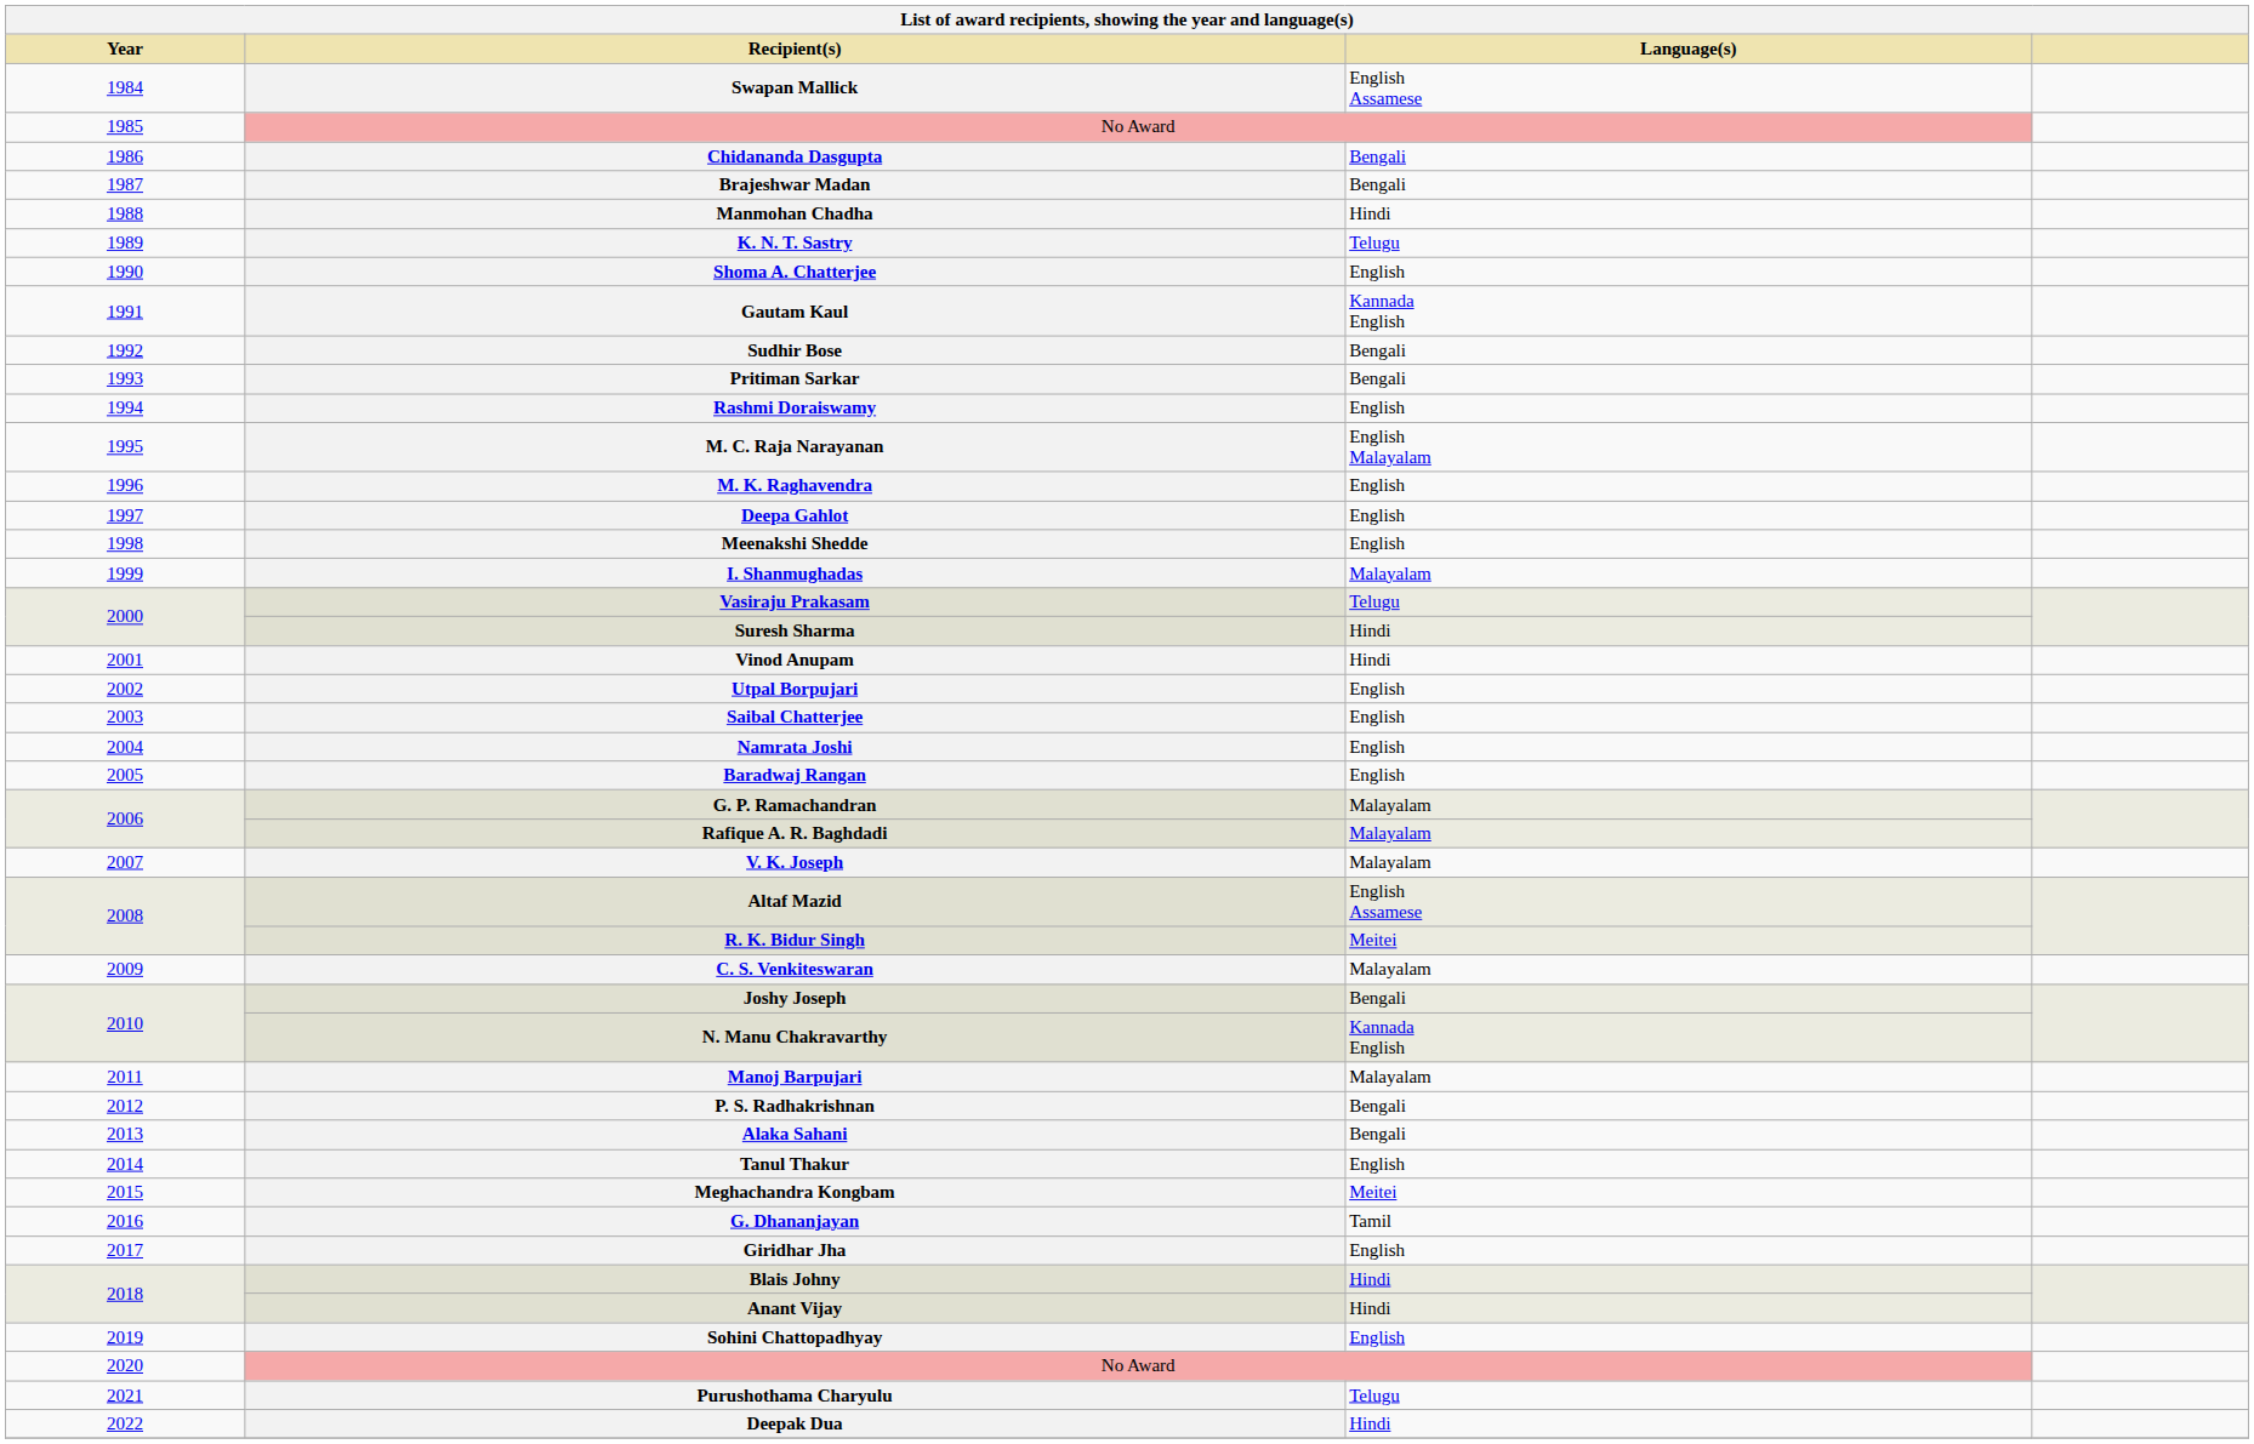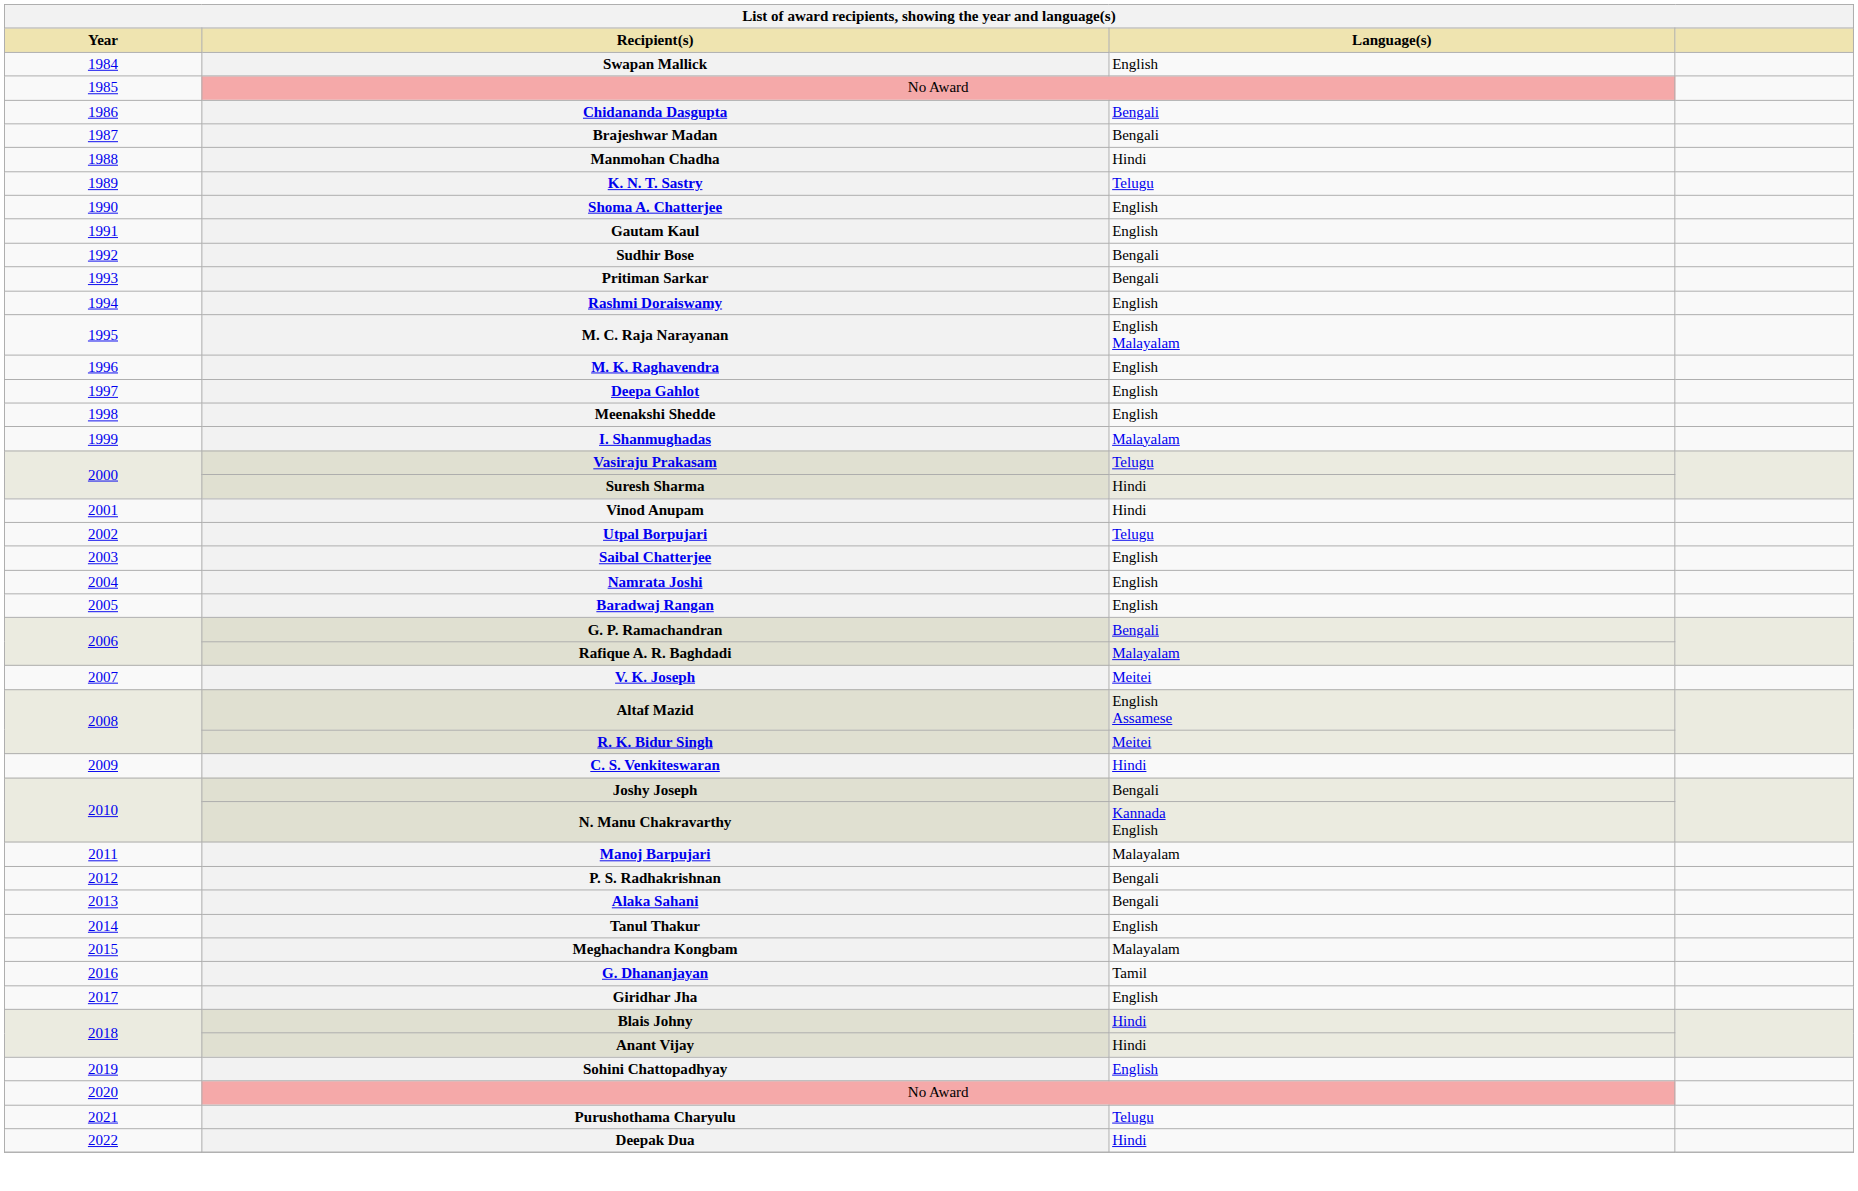Swapan Mallick | Language(s): English Assamese -> English
Gautam Kaul | Language(s): Kannada English -> English
Utpal Borpujari | Language(s): English -> Telugu
G. P. Ramachandran | Language(s): Malayalam -> Bengali
V. K. Joseph | Language(s): Malayalam -> Meitei
C. S. Venkiteswaran | Language(s): Malayalam -> Hindi
Meghachandra Kongbam | Language(s): Meitei -> Malayalam
